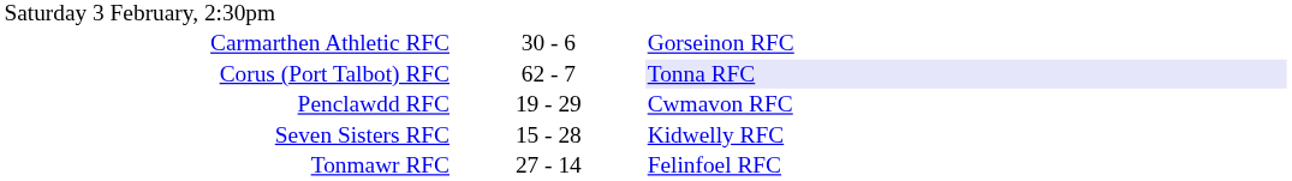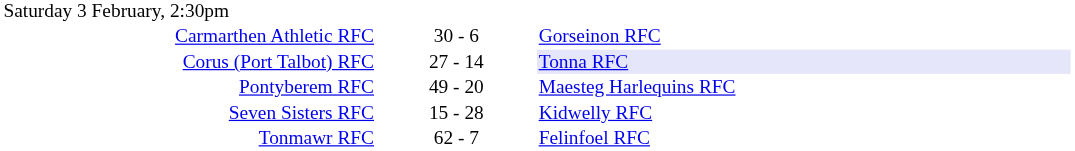Corus (Port Talbot) RFC | column 2: 62 - 7 -> 27 - 14
- row: Penclawdd RFC | 19 - 29 | Cwmavon RFC
+ row: Pontyberem RFC | 49 - 20 | Maesteg Harlequins RFC
Tonmawr RFC | column 2: 27 - 14 -> 62 - 7
